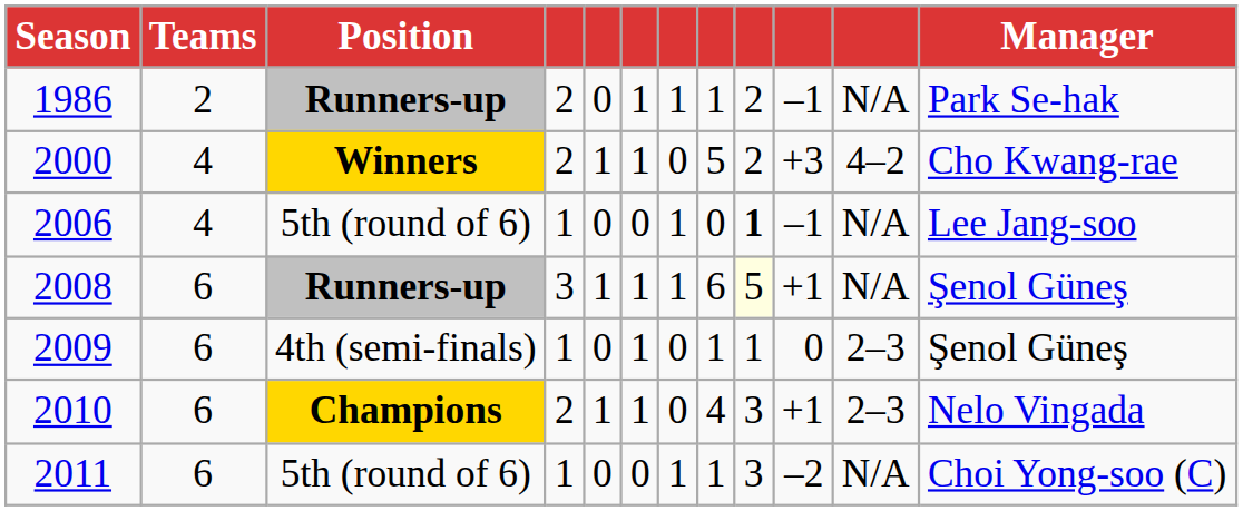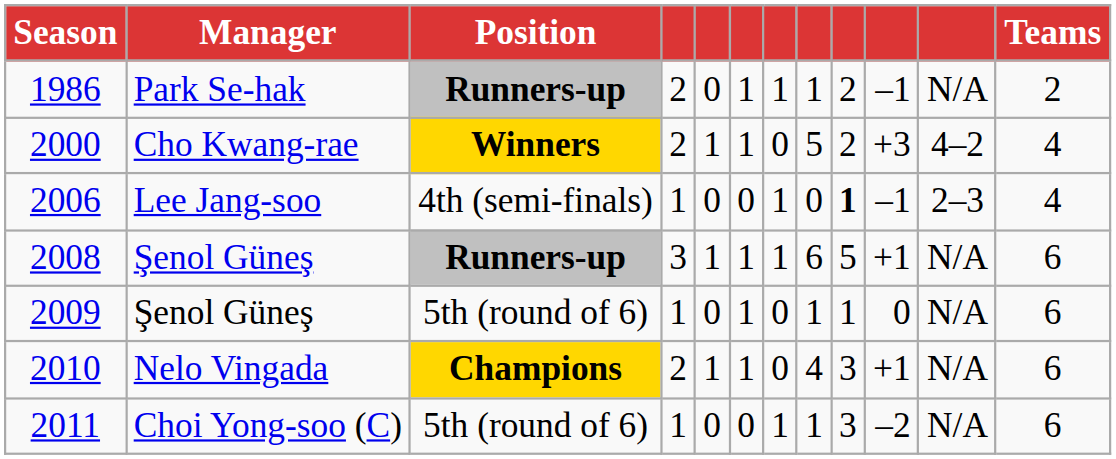columns swapped: Teams <-> Manager
2006 | Position: 5th (round of 6) -> 4th (semi-finals)
2006 | column 11: N/A -> 2–3
2008 | column 9: lightyellow background -> no background
2009 | Position: 4th (semi-finals) -> 5th (round of 6)
2009 | column 11: 2–3 -> N/A
2010 | column 11: 2–3 -> N/A
